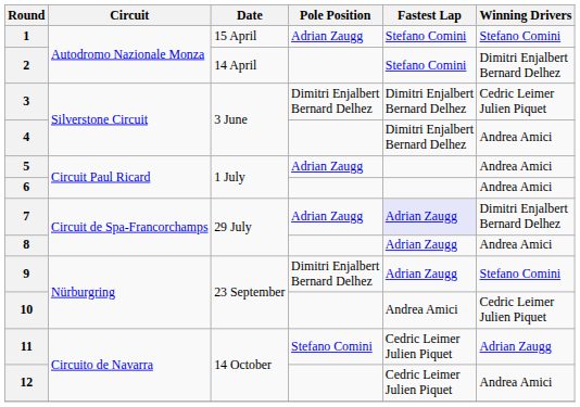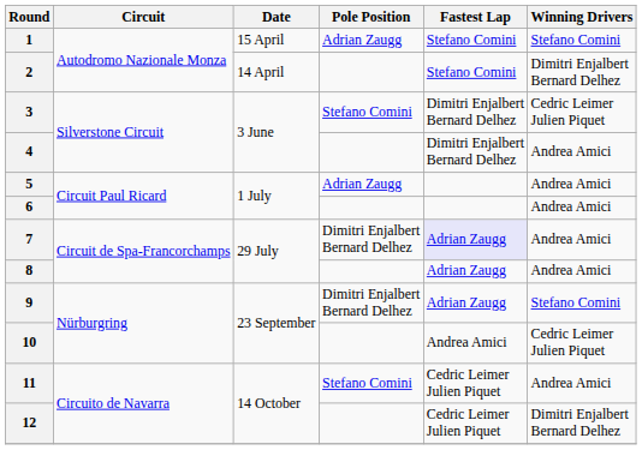3 | Pole Position: Dimitri Enjalbert Bernard Delhez -> Stefano Comini
7 | Pole Position: Adrian Zaugg -> Dimitri Enjalbert Bernard Delhez
7 | Winning Drivers: Dimitri Enjalbert Bernard Delhez -> Andrea Amici
11 | Winning Drivers: Adrian Zaugg -> Andrea Amici
12 | Winning Drivers: Andrea Amici -> Dimitri Enjalbert Bernard Delhez
